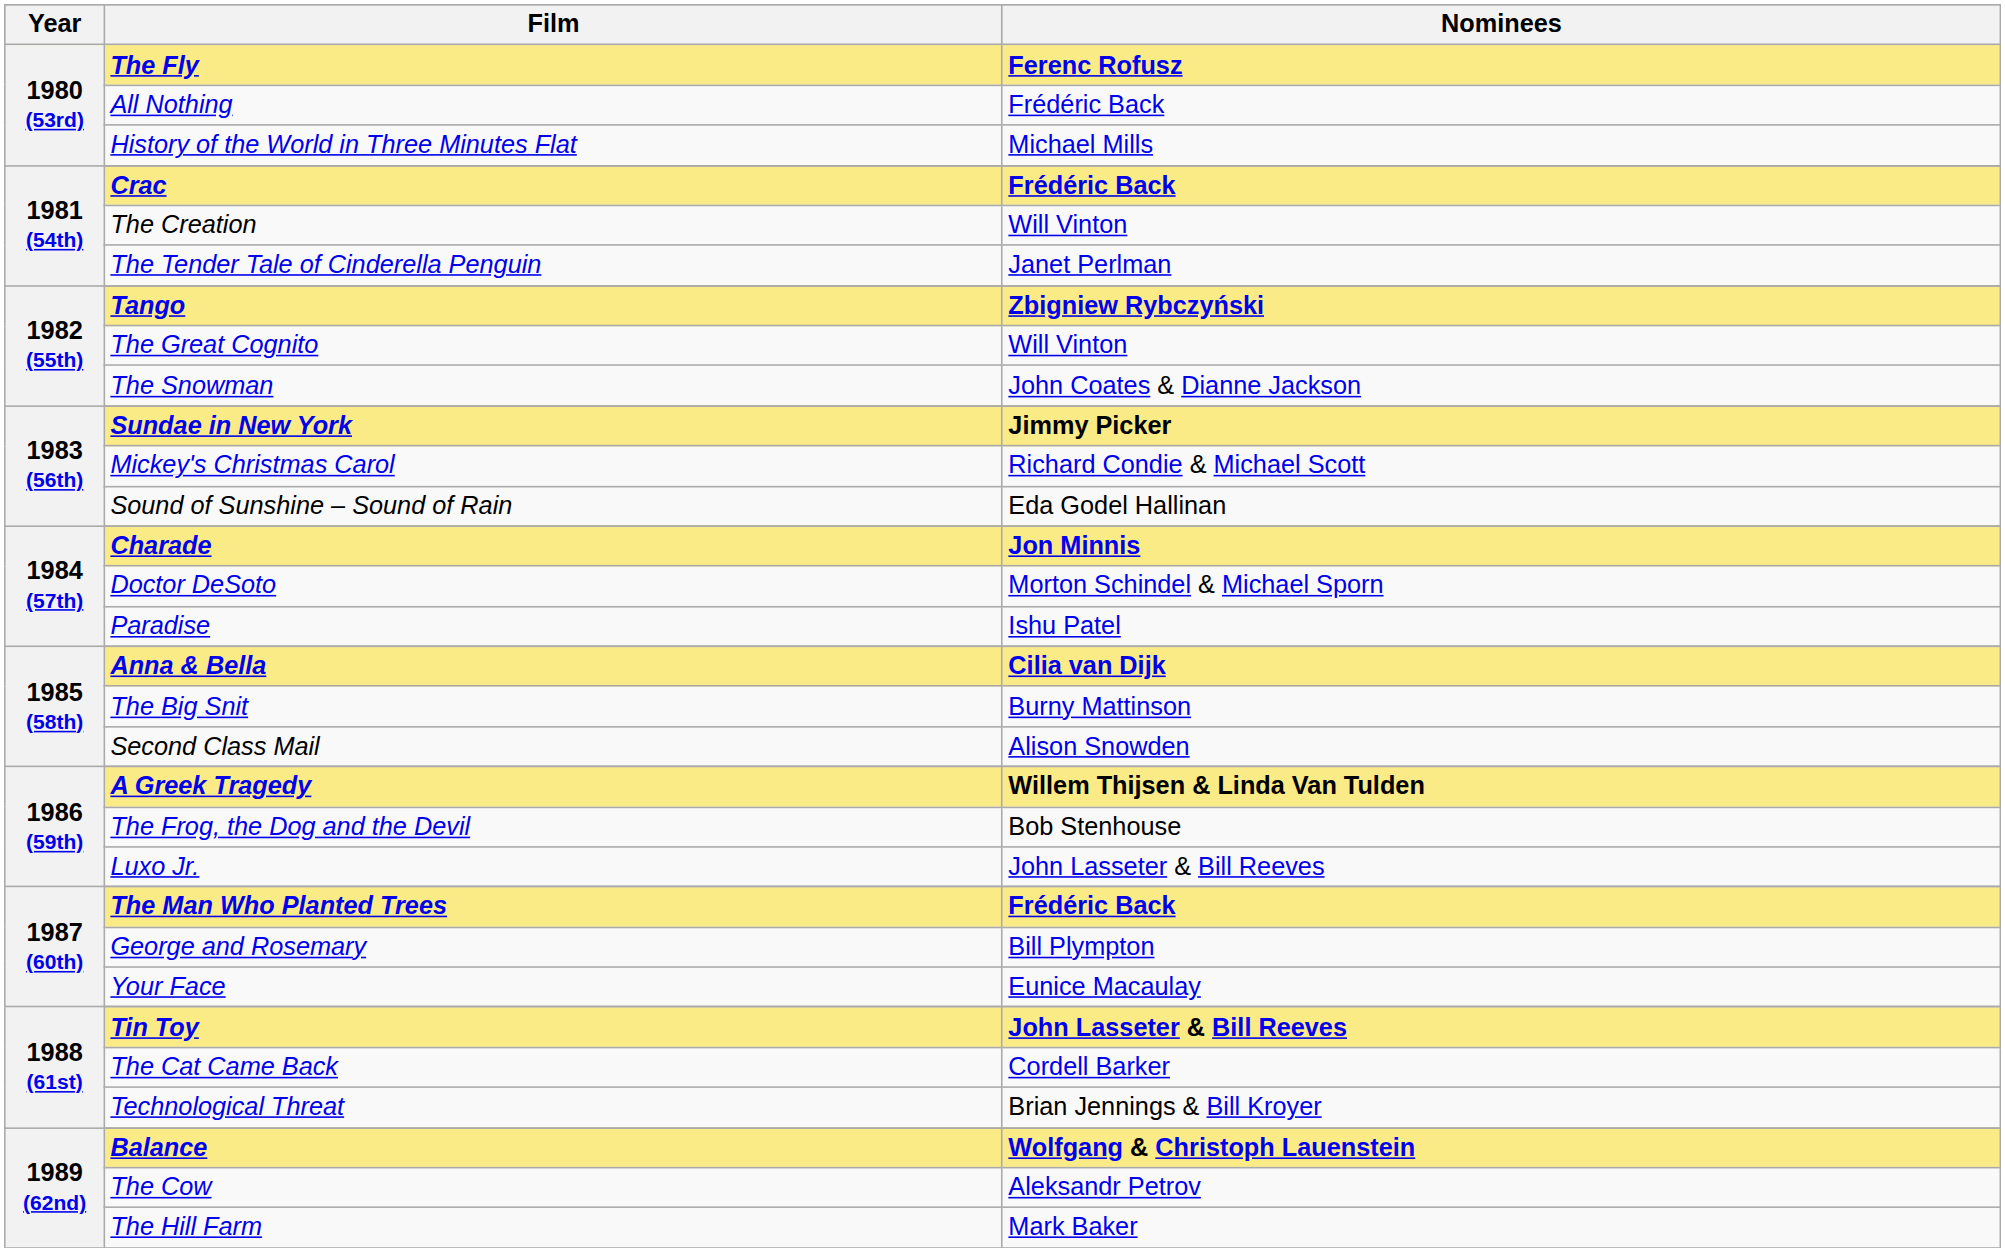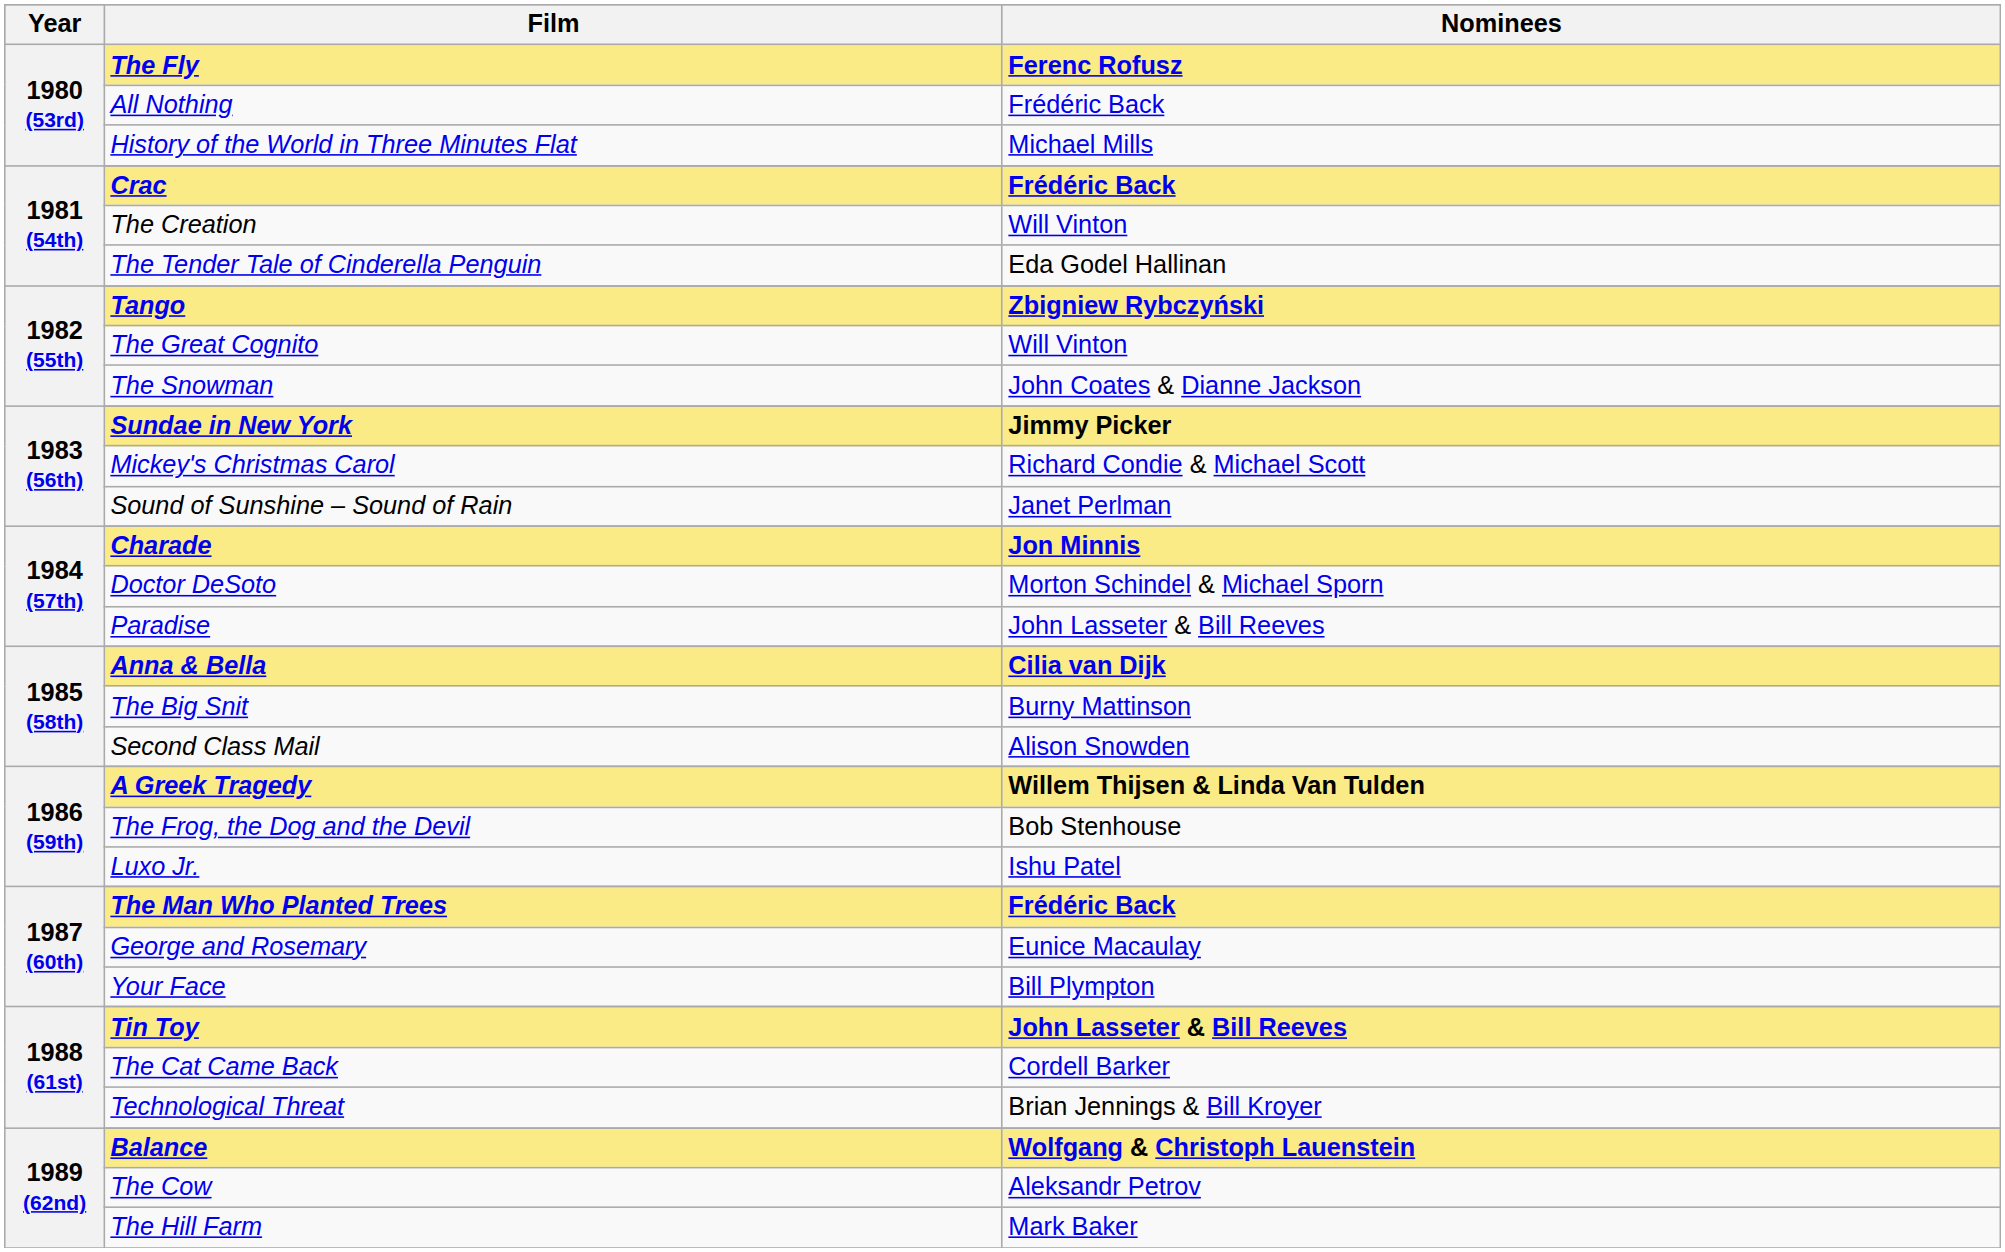The Tender Tale of Cinderella Penguin | Nominees: Janet Perlman -> Eda Godel Hallinan
Sound of Sunshine – Sound of Rain | Nominees: Eda Godel Hallinan -> Janet Perlman
Paradise | Nominees: Ishu Patel -> John Lasseter & Bill Reeves
Luxo Jr. | Nominees: John Lasseter & Bill Reeves -> Ishu Patel
George and Rosemary | Nominees: Bill Plympton -> Eunice Macaulay
Your Face | Nominees: Eunice Macaulay -> Bill Plympton
